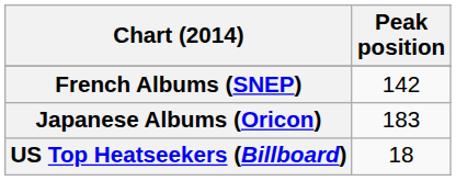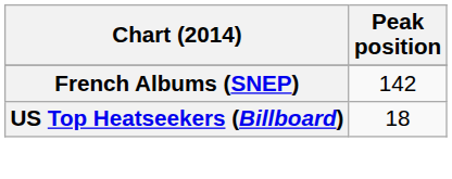- row: Japanese Albums (Oricon) | 183
